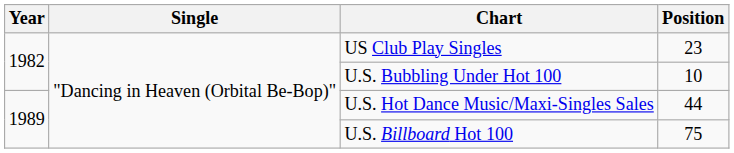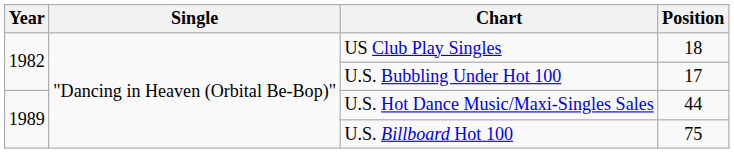US Club Play Singles | Position: 23 -> 18
U.S. Bubbling Under Hot 100 | Position: 10 -> 17
